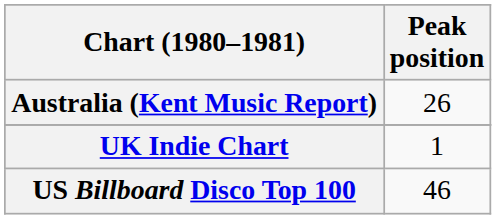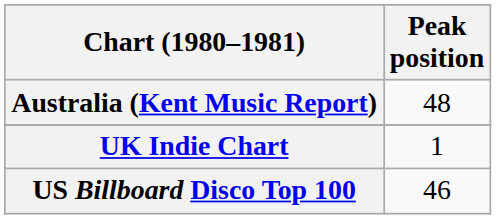Australia (Kent Music Report) | Peak position: 26 -> 48
